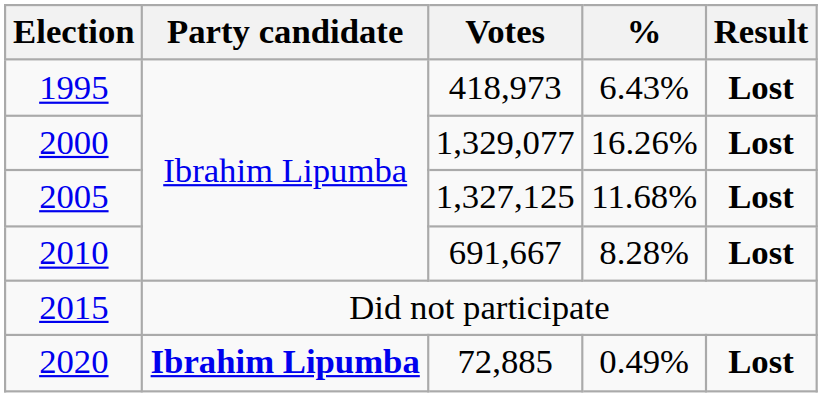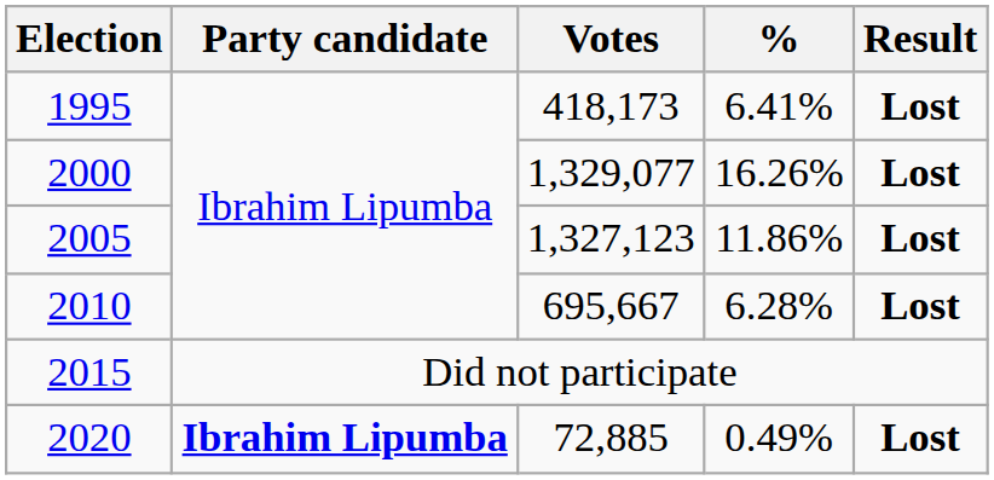1995 | Votes: 418,973 -> 418,173
1995 | %: 6.43% -> 6.41%
2005 | Votes: 1,327,125 -> 1,327,123
2005 | %: 11.68% -> 11.86%
2010 | Votes: 691,667 -> 695,667
2010 | %: 8.28% -> 6.28%
